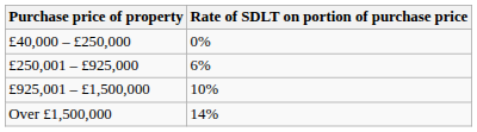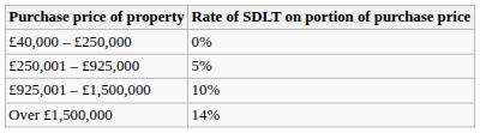£250,001 – £925,000 | Rate of SDLT on portion of purchase price: 6% -> 5%
